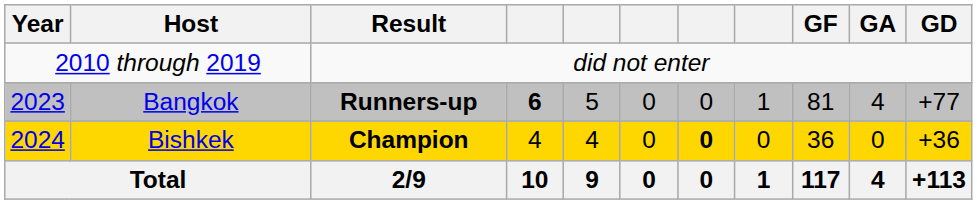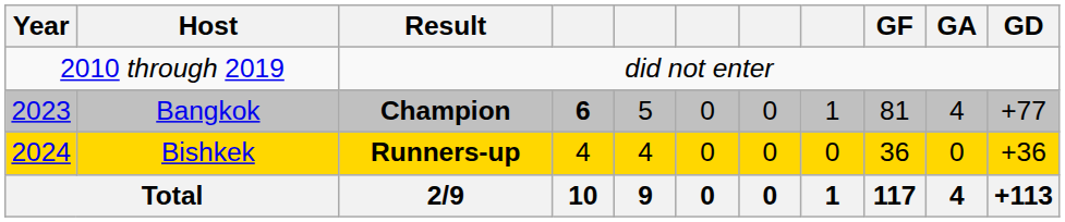Bangkok | Result: Runners-up -> Champion
Bishkek | Result: Champion -> Runners-up
Bishkek | column 7: bold -> normal
